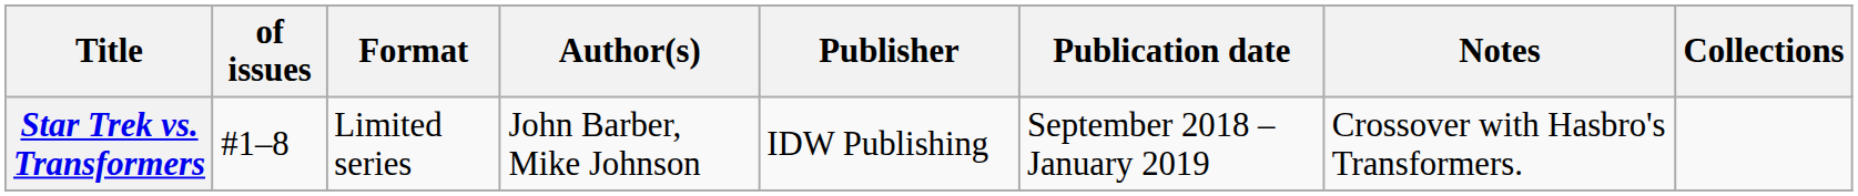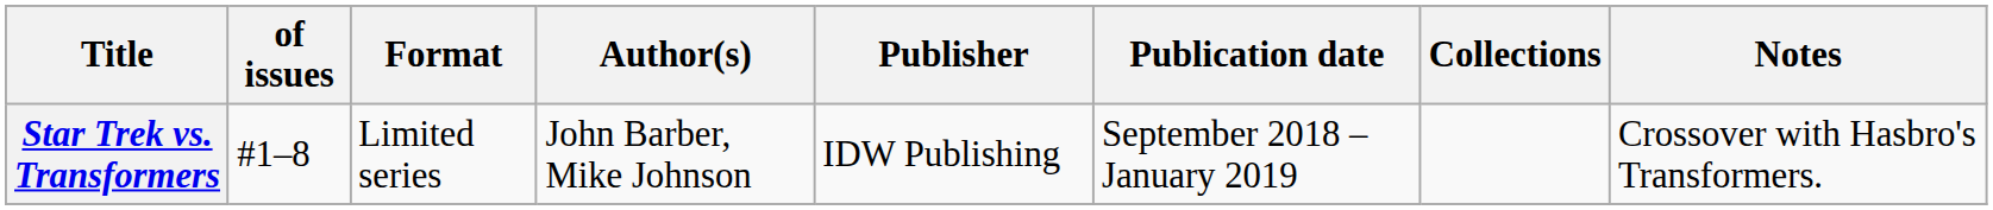columns swapped: Notes <-> Collections
